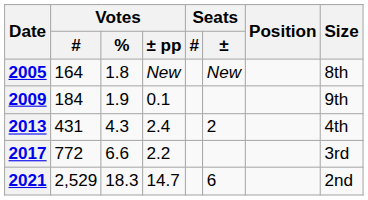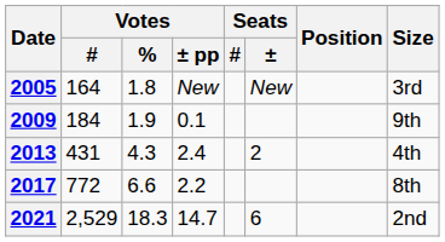2005 | Size: 8th -> 3rd
2017 | Size: 3rd -> 8th
